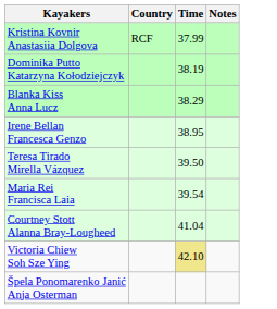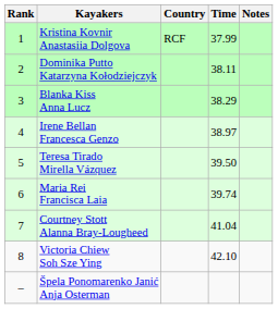+ column: Rank | 1 | 2 | 3 | 4 | 5 | 6 | 7 | 8 | –
Dominika Putto Katarzyna Kołodziejczyk | Time: 38.19 -> 38.11
Irene Bellan Francesca Genzo | Time: 38.95 -> 38.97
Maria Rei Francisca Laia | Time: 39.54 -> 39.74
Victoria Chiew Soh Sze Ying | Time: khaki background -> no background
